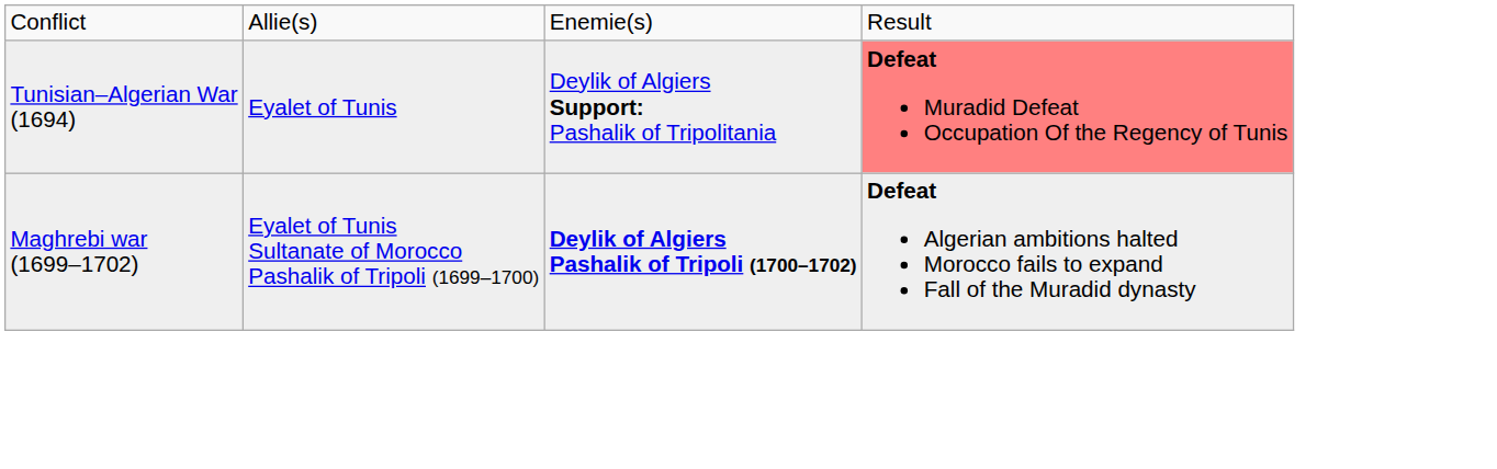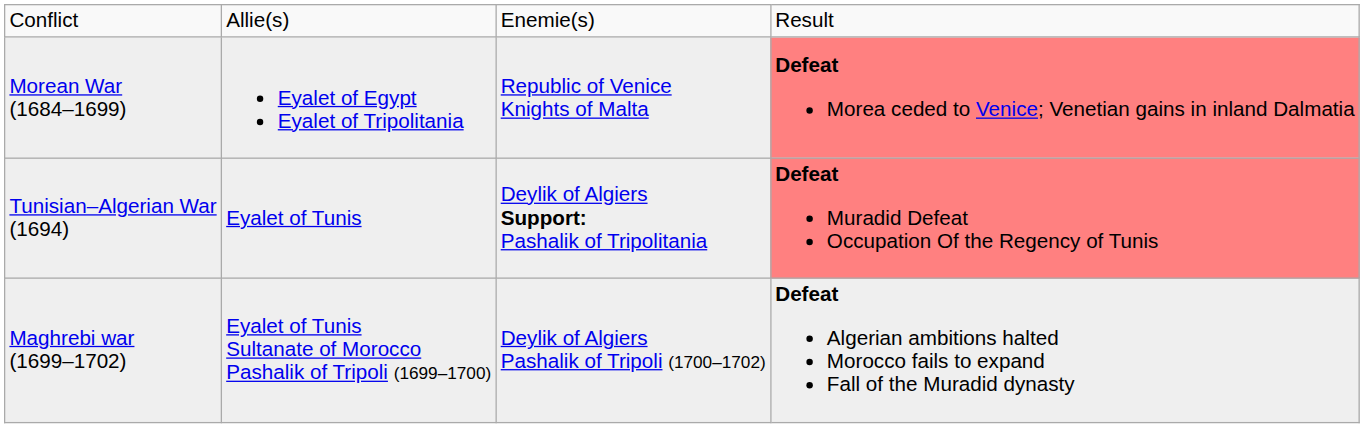+ row: Morean War (1684–1699) | Eyalet of Egypt Eyalet of Tripolitania | Republic of Venice Knights of Malta | Defeat Morea ceded to Venice; Venetian gains in inland Dalmatia
Maghrebi war (1699–1702) | column 3: bold -> normal
